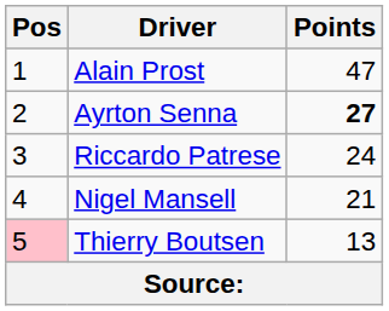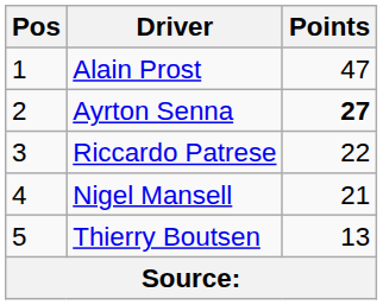Riccardo Patrese | Points: 24 -> 22
Thierry Boutsen | Pos: pink background -> no background
